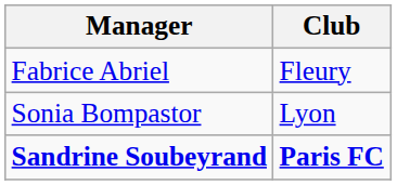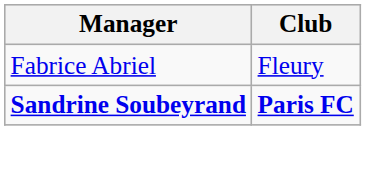- row: Sonia Bompastor | Lyon
